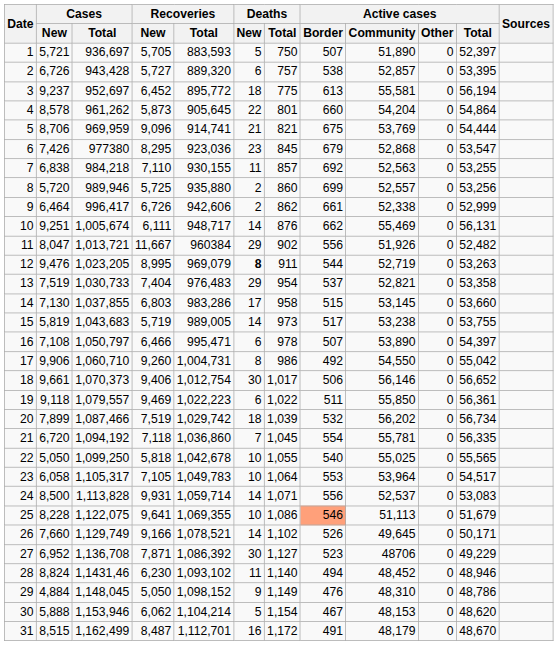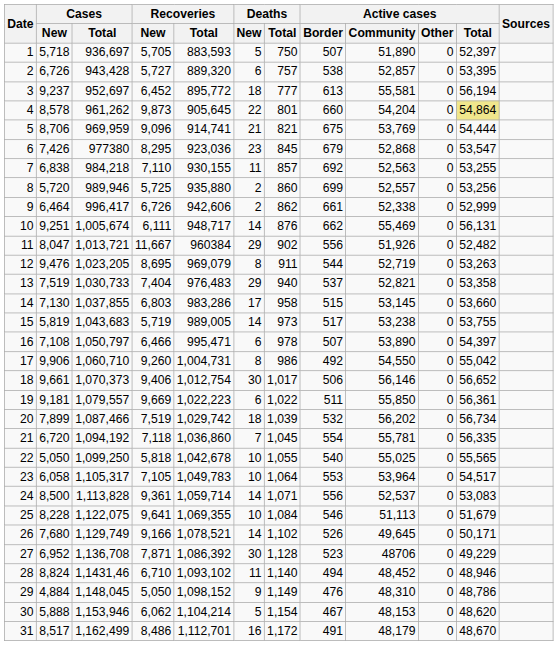1 | Cases / New: 5,721 -> 5,718
3 | Deaths / Total: 775 -> 777
4 | Recoveries / New: 5,873 -> 9,873
4 | Active cases / Total: no background -> khaki background
12 | Recoveries / New: 8,995 -> 8,695
12 | Deaths / New: bold -> normal
13 | Deaths / Total: 954 -> 940
19 | Cases / New: 9,118 -> 9,181
19 | Recoveries / New: 9,469 -> 9,669
24 | Recoveries / New: 9,931 -> 9,361
25 | Deaths / Total: 1,086 -> 1,084
25 | Active cases / Border: lightsalmon background -> no background
26 | Cases / New: 7,660 -> 7,680
27 | Deaths / Total: 1,127 -> 1,128
28 | Recoveries / New: 6,230 -> 6,710
31 | Cases / New: 8,515 -> 8,517
31 | Recoveries / New: 8,487 -> 8,486
